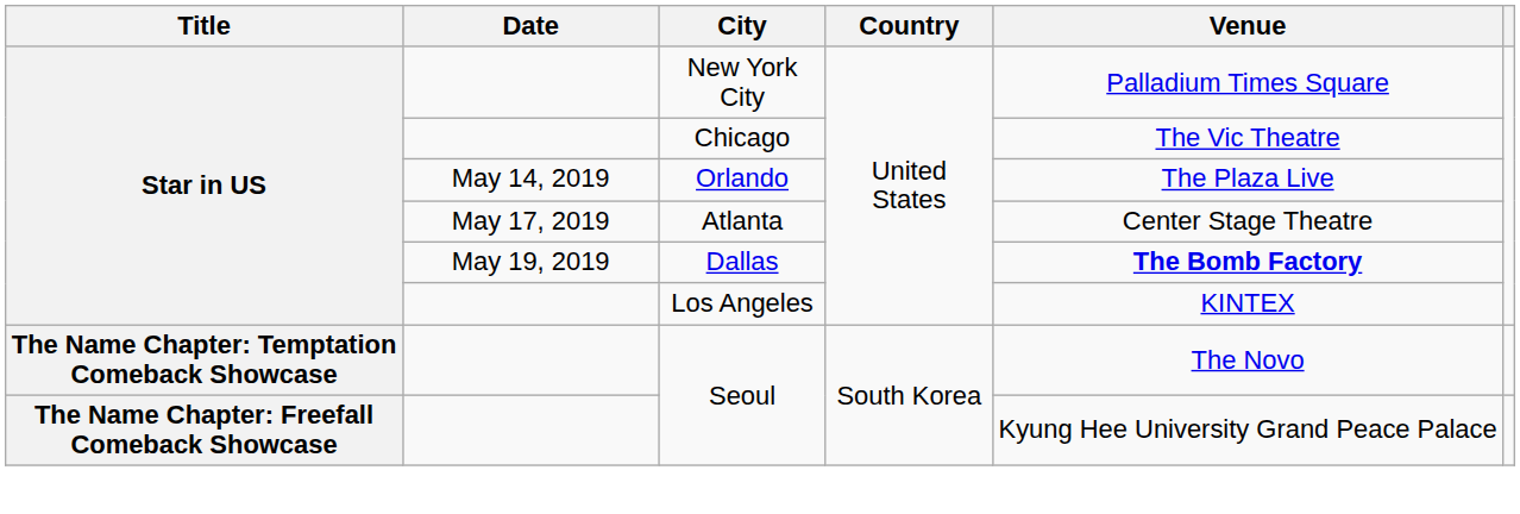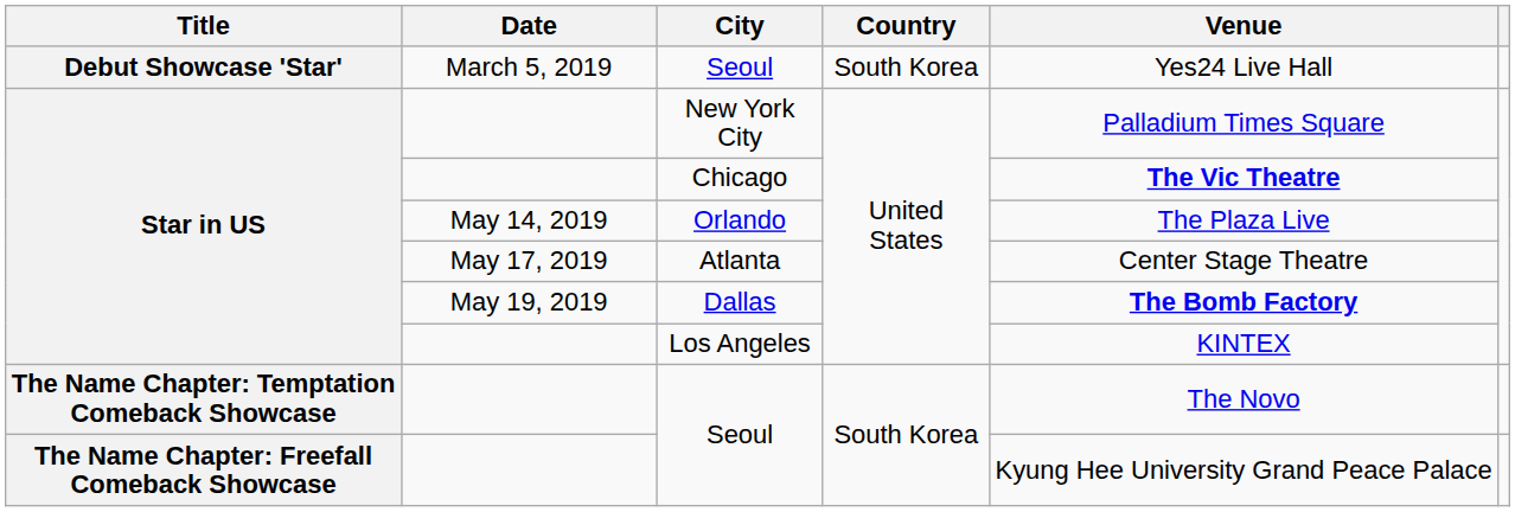+ row: Debut Showcase 'Star' | March 5, 2019 | Seoul | South Korea | Yes24 Live Hall
Chicago | Venue: normal -> bold
